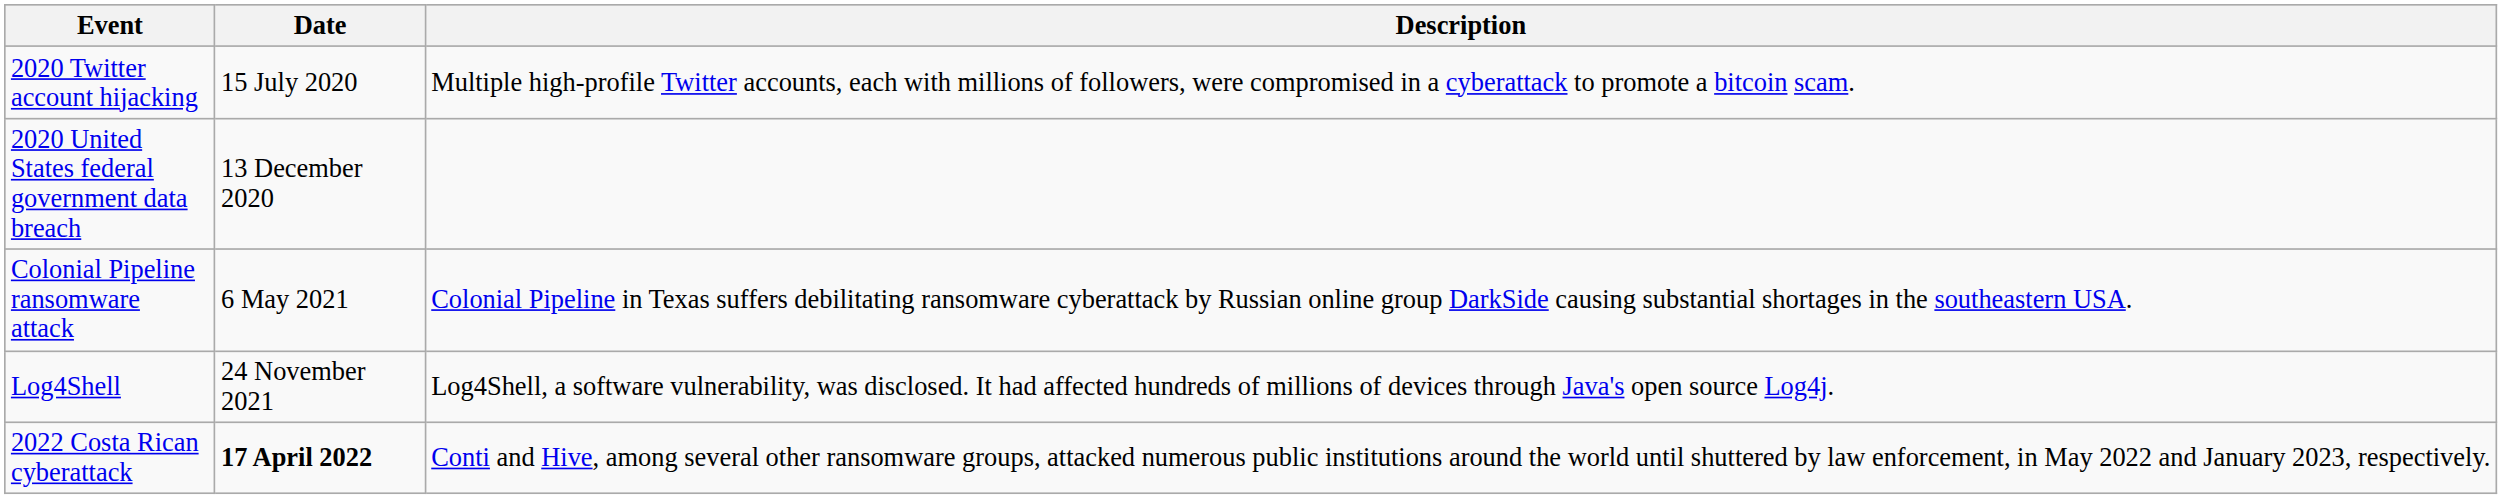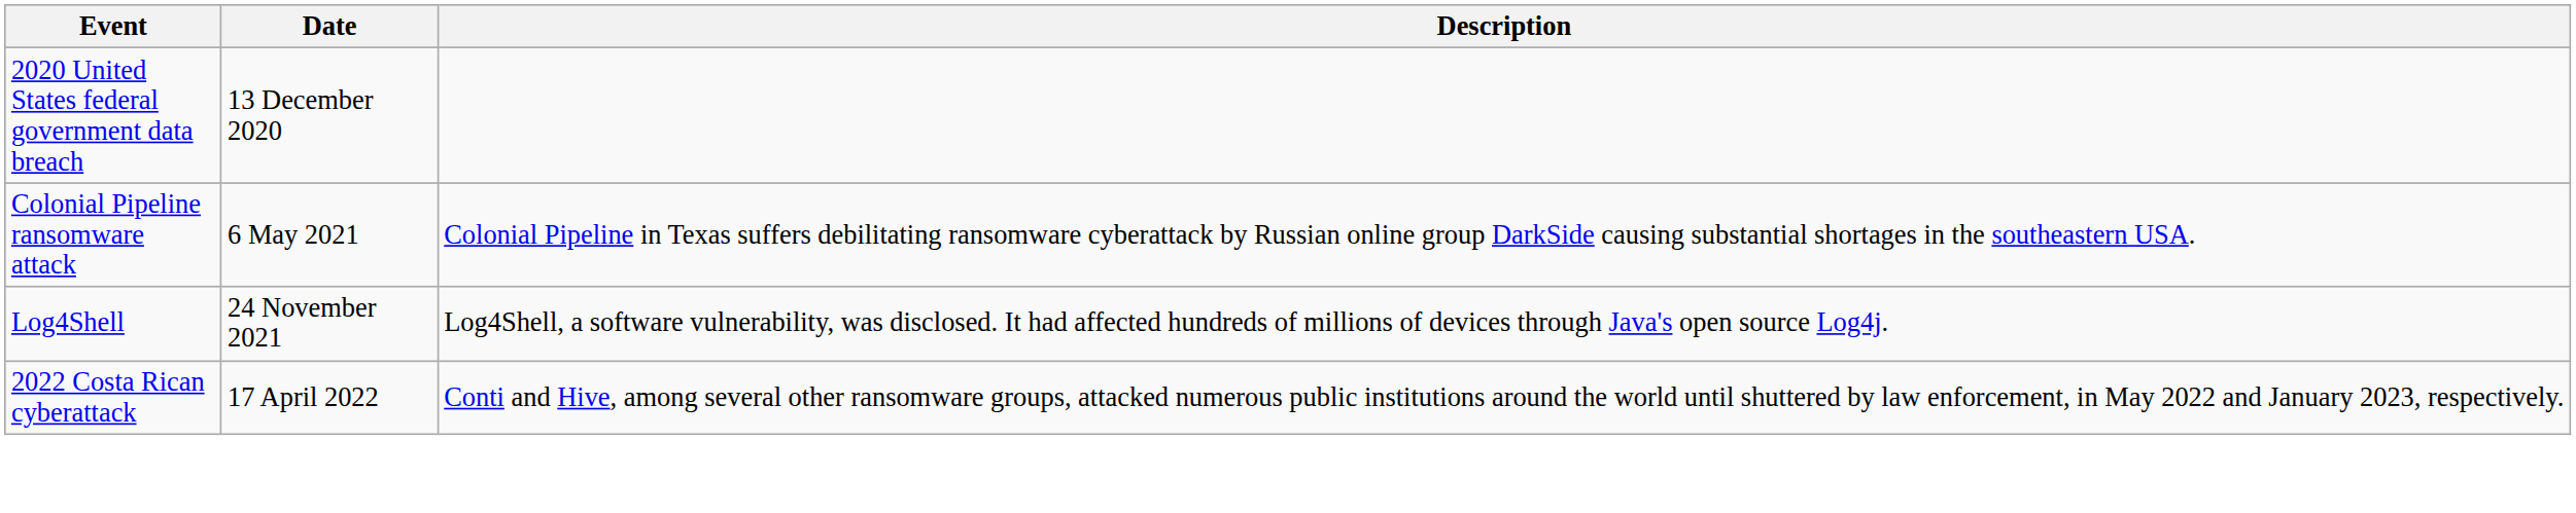- row: 2020 Twitter account hijacking | 15 July 2020 | Multiple high-profile Twitter accounts, each with millions of followers, were compromised in a cyberattack to promote a bitcoin scam.
2022 Costa Rican cyberattack | Date: bold -> normal
